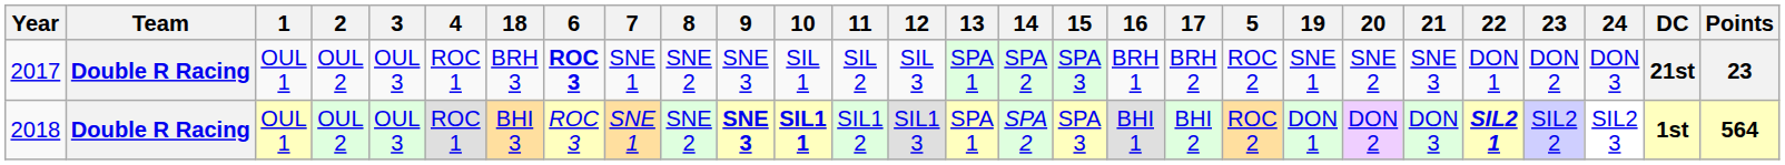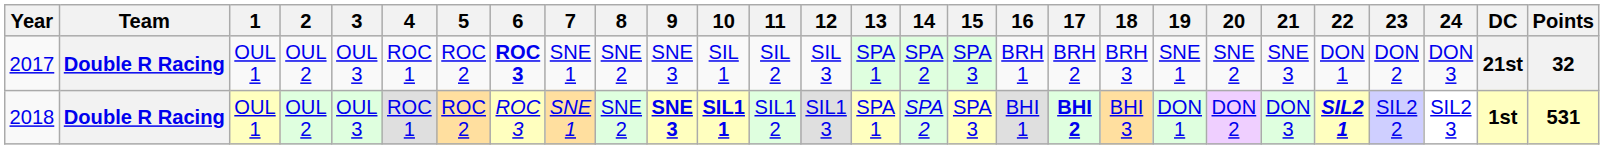columns swapped: 5 <-> 18
2017 | Points: 23 -> 32
2018 | 17: normal -> bold
2018 | Points: 564 -> 531
